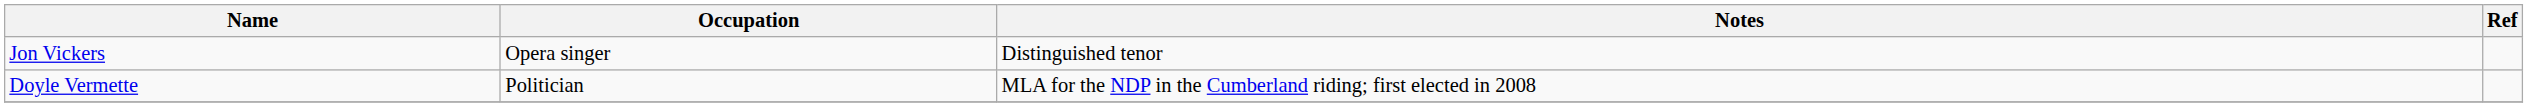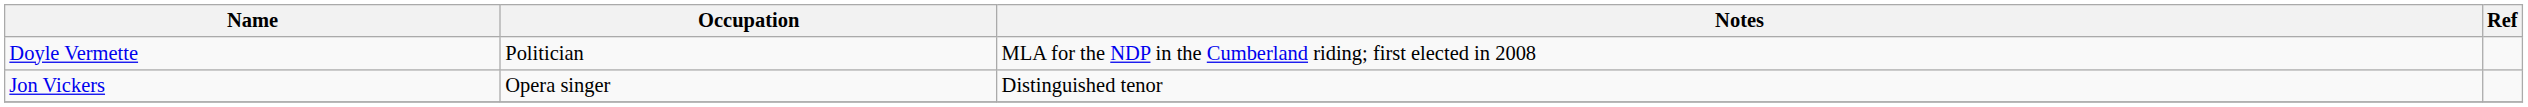rows swapped: Doyle Vermette <-> Jon Vickers
